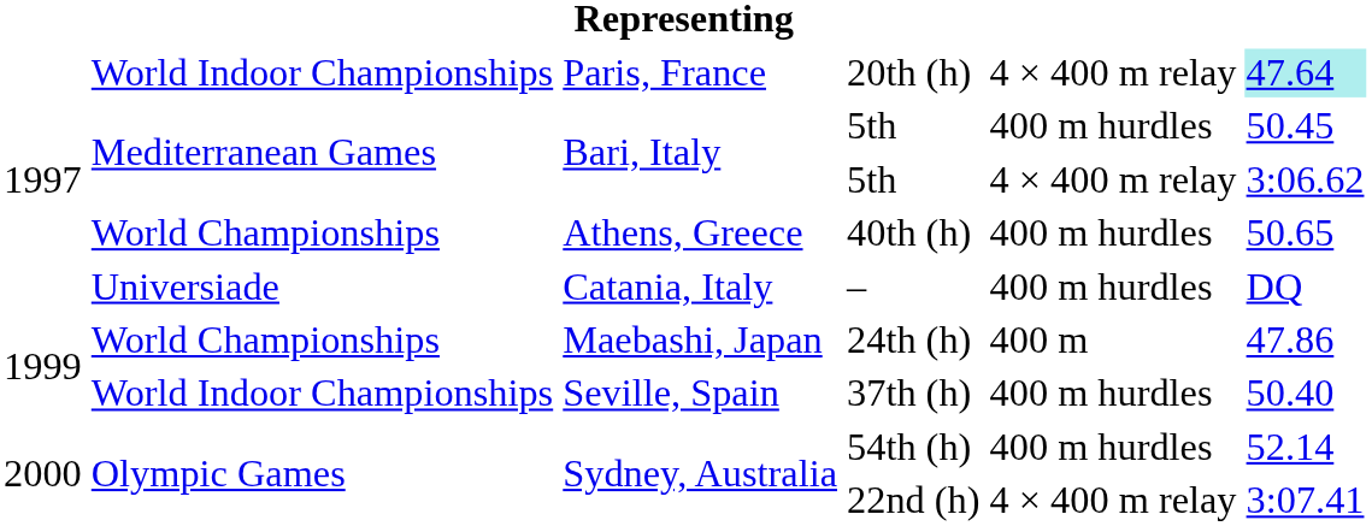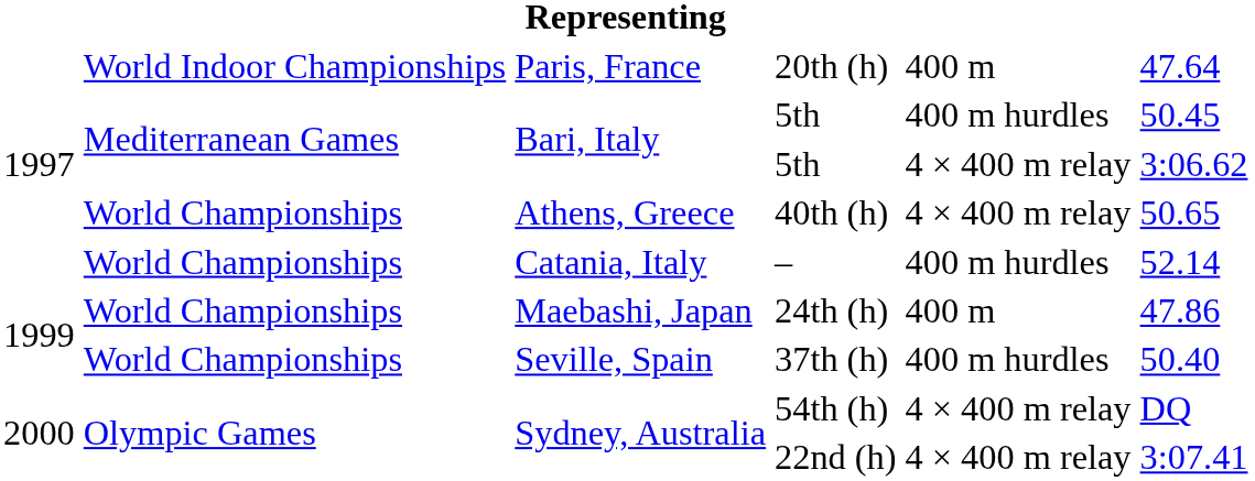20th (h) | column 5: 4 × 400 m relay -> 400 m
20th (h) | column 6: paleturquoise background -> no background
40th (h) | column 5: 400 m hurdles -> 4 × 400 m relay
– | column 2: Universiade -> World Championships
– | column 6: DQ -> 52.14
37th (h) | column 2: World Indoor Championships -> World Championships
54th (h) | column 5: 400 m hurdles -> 4 × 400 m relay
54th (h) | column 6: 52.14 -> DQ
